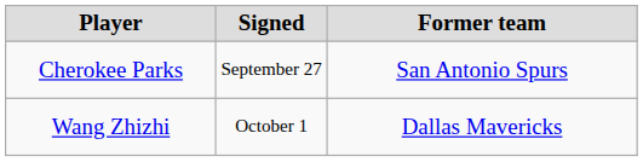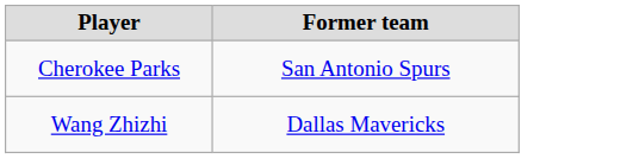- column: Signed | September 27 | October 1
